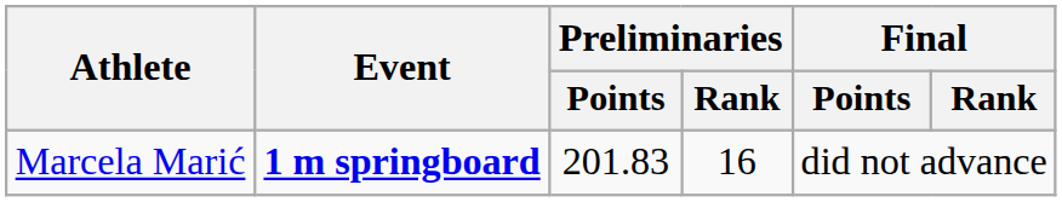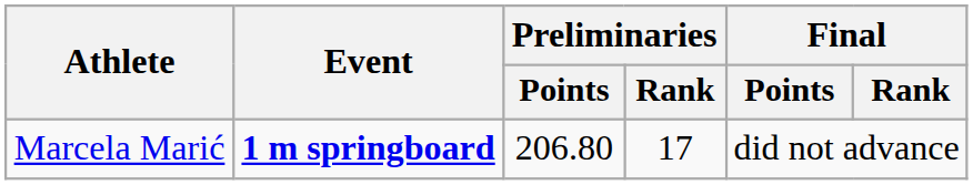Marcela Marić | Preliminaries / Points: 201.83 -> 206.80
Marcela Marić | Preliminaries / Rank: 16 -> 17
